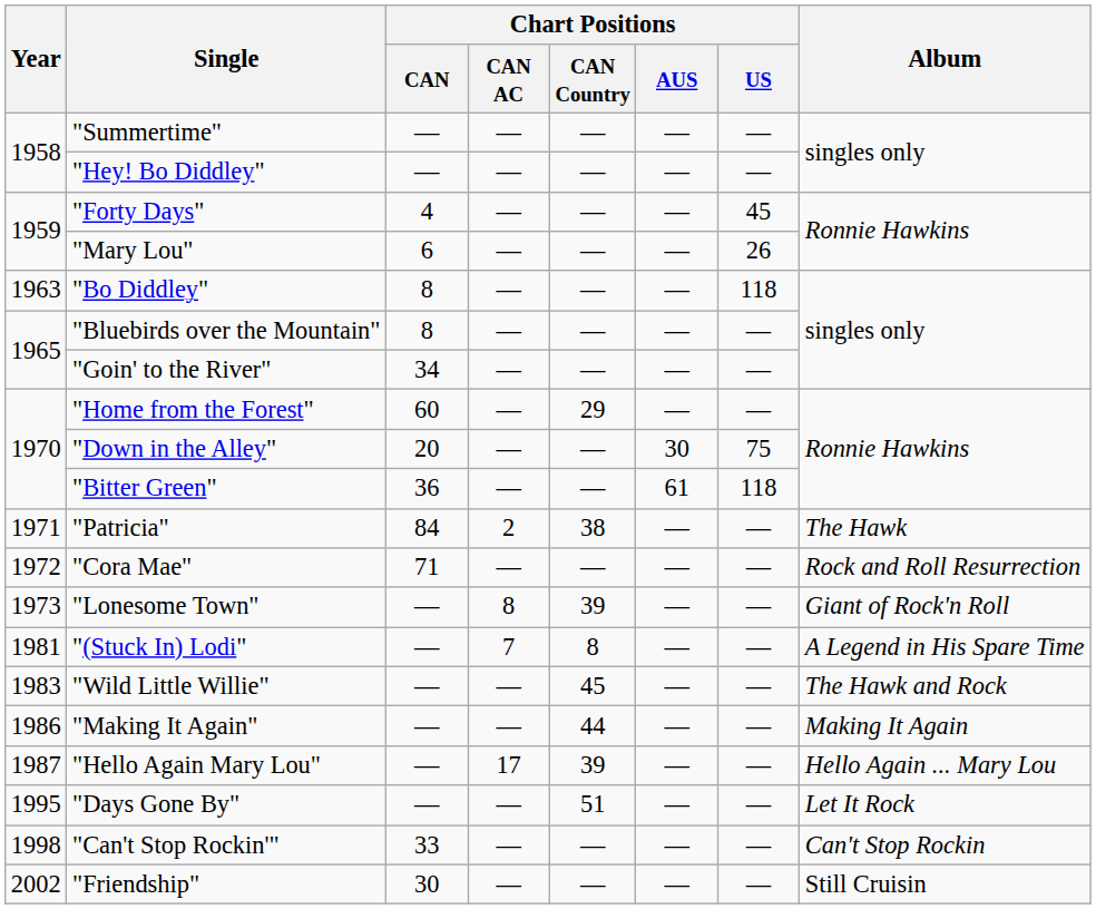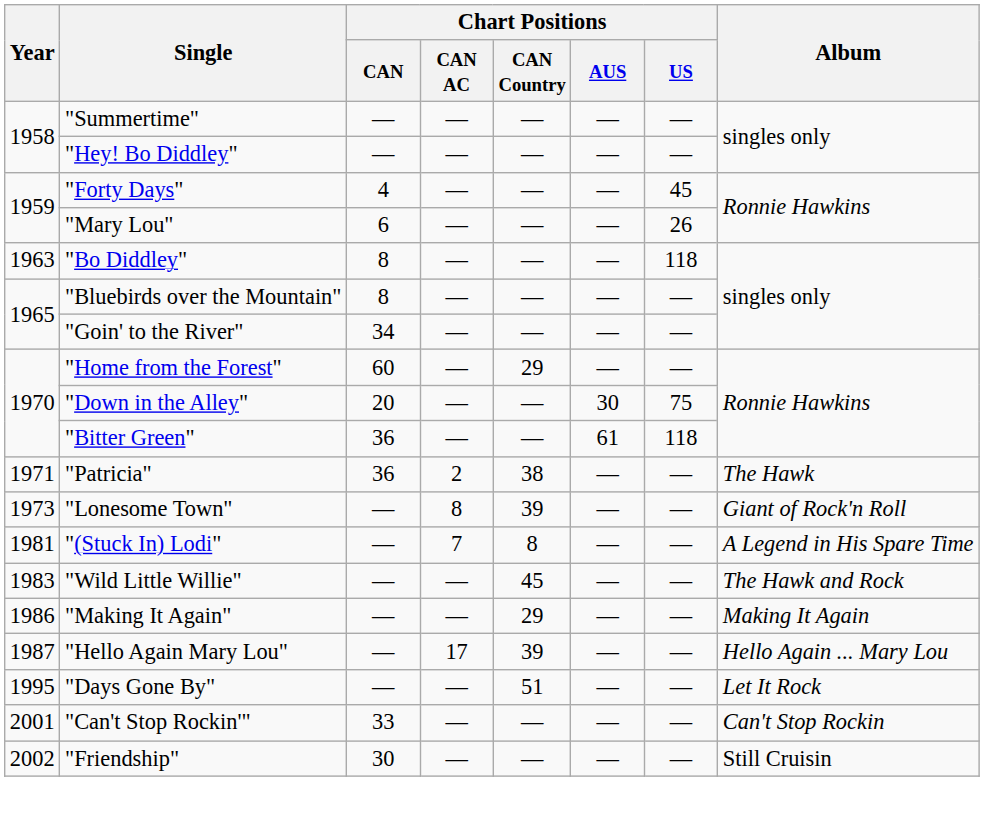"Patricia" | Chart Positions / CAN: 84 -> 36
- row: 1972 | "Cora Mae" | 71 | — | — | — | — | Rock and Roll Resurrection
"Making It Again" | Chart Positions / CAN Country: 44 -> 29
"Can't Stop Rockin'" | Year: 1998 -> 2001
